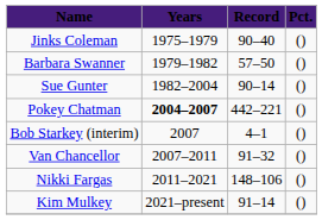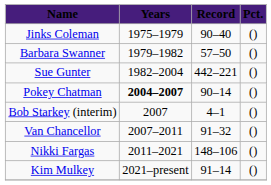Sue Gunter | Record: 90–14 -> 442–221
Pokey Chatman | Record: 442–221 -> 90–14
